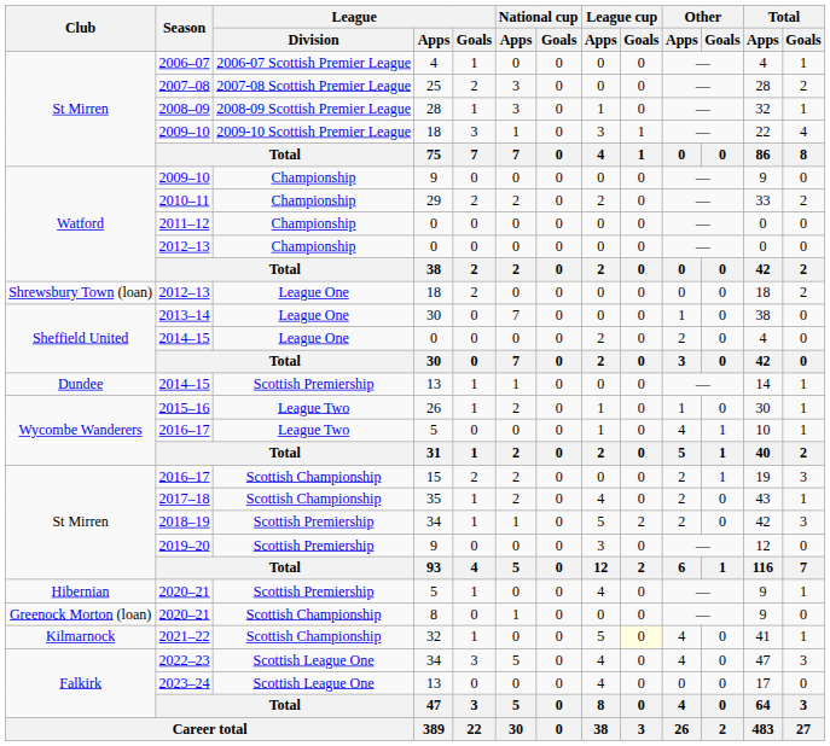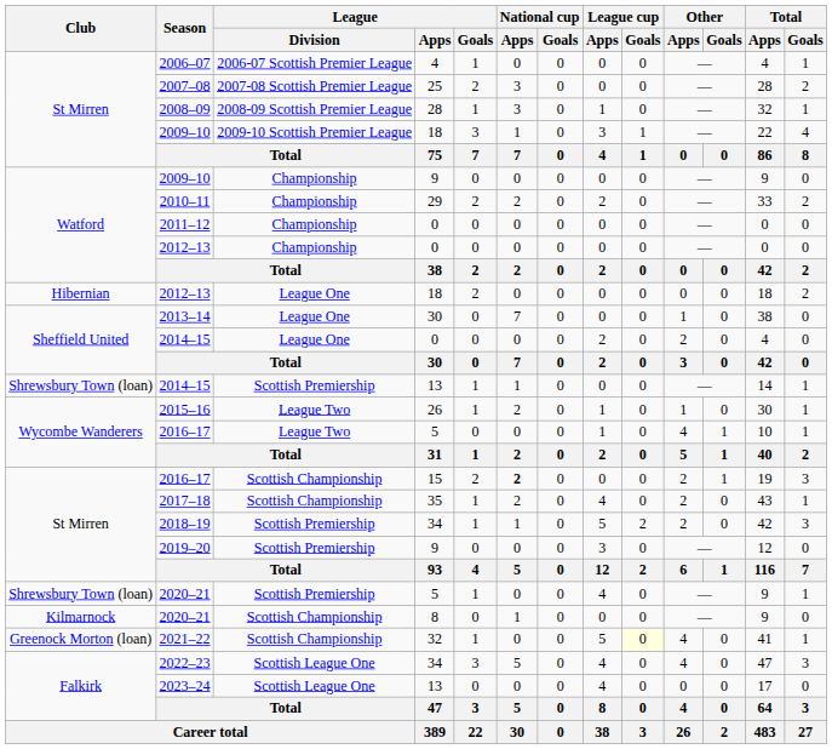2012–13 / 18 | Club: Shrewsbury Town (loan) -> Hibernian
2014–15 / 13 | Club: Dundee -> Shrewsbury Town (loan)
2016–17 / 15 | National cup / Apps: normal -> bold
2020–21 / 5 | Club: Hibernian -> Shrewsbury Town (loan)
2020–21 / 8 | Club: Greenock Morton (loan) -> Kilmarnock
2021–22 | Club: Kilmarnock -> Greenock Morton (loan)
